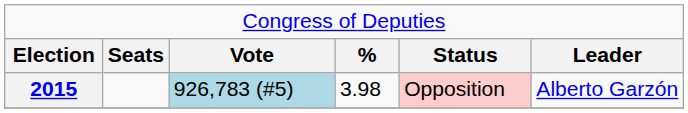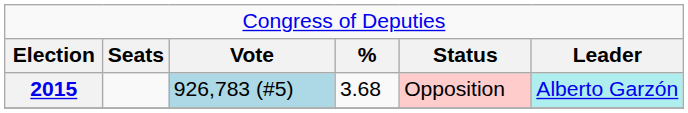2015 | column 4: 3.98 -> 3.68
2015 | column 6: no background -> paleturquoise background
